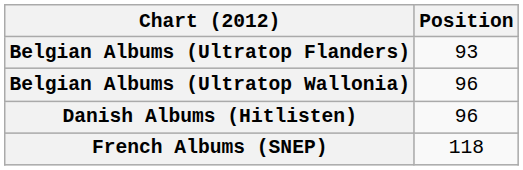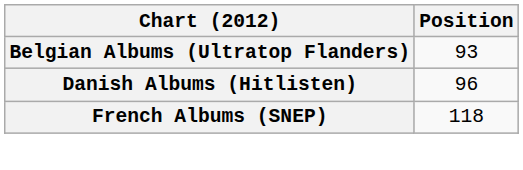- row: Belgian Albums (Ultratop Wallonia) | 96
